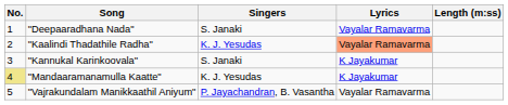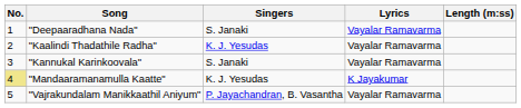"Kaalindi Thadathile Radha" | Lyrics: lightsalmon background -> no background
"Kannukal Karinkoovala" | Lyrics: K Jayakumar -> Vayalar Ramavarma
